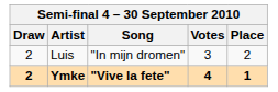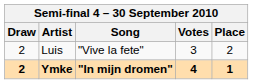Luis | Song: "In mijn dromen" -> "Vive la fete"
Ymke | Song: "Vive la fete" -> "In mijn dromen"
